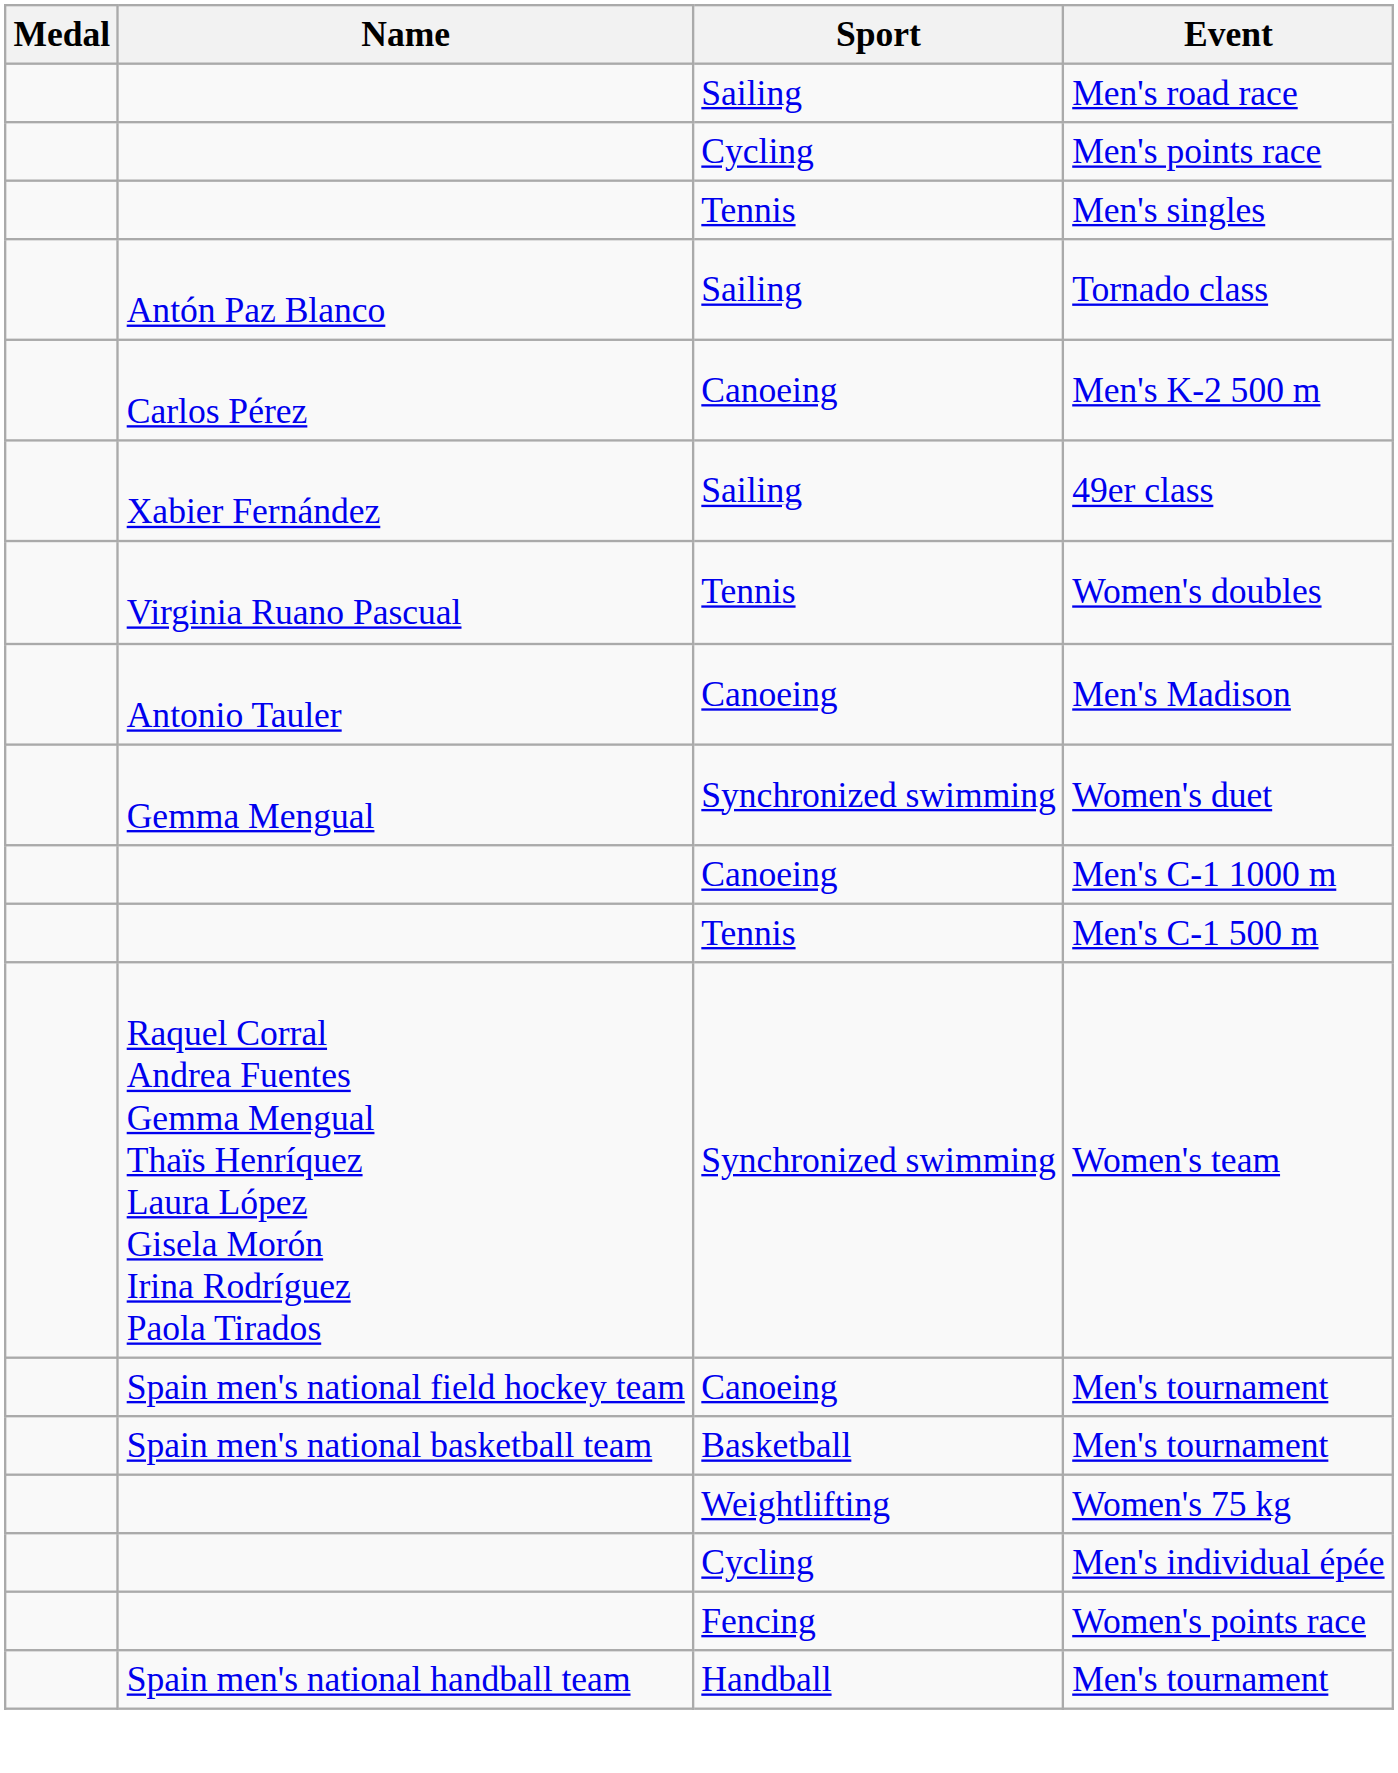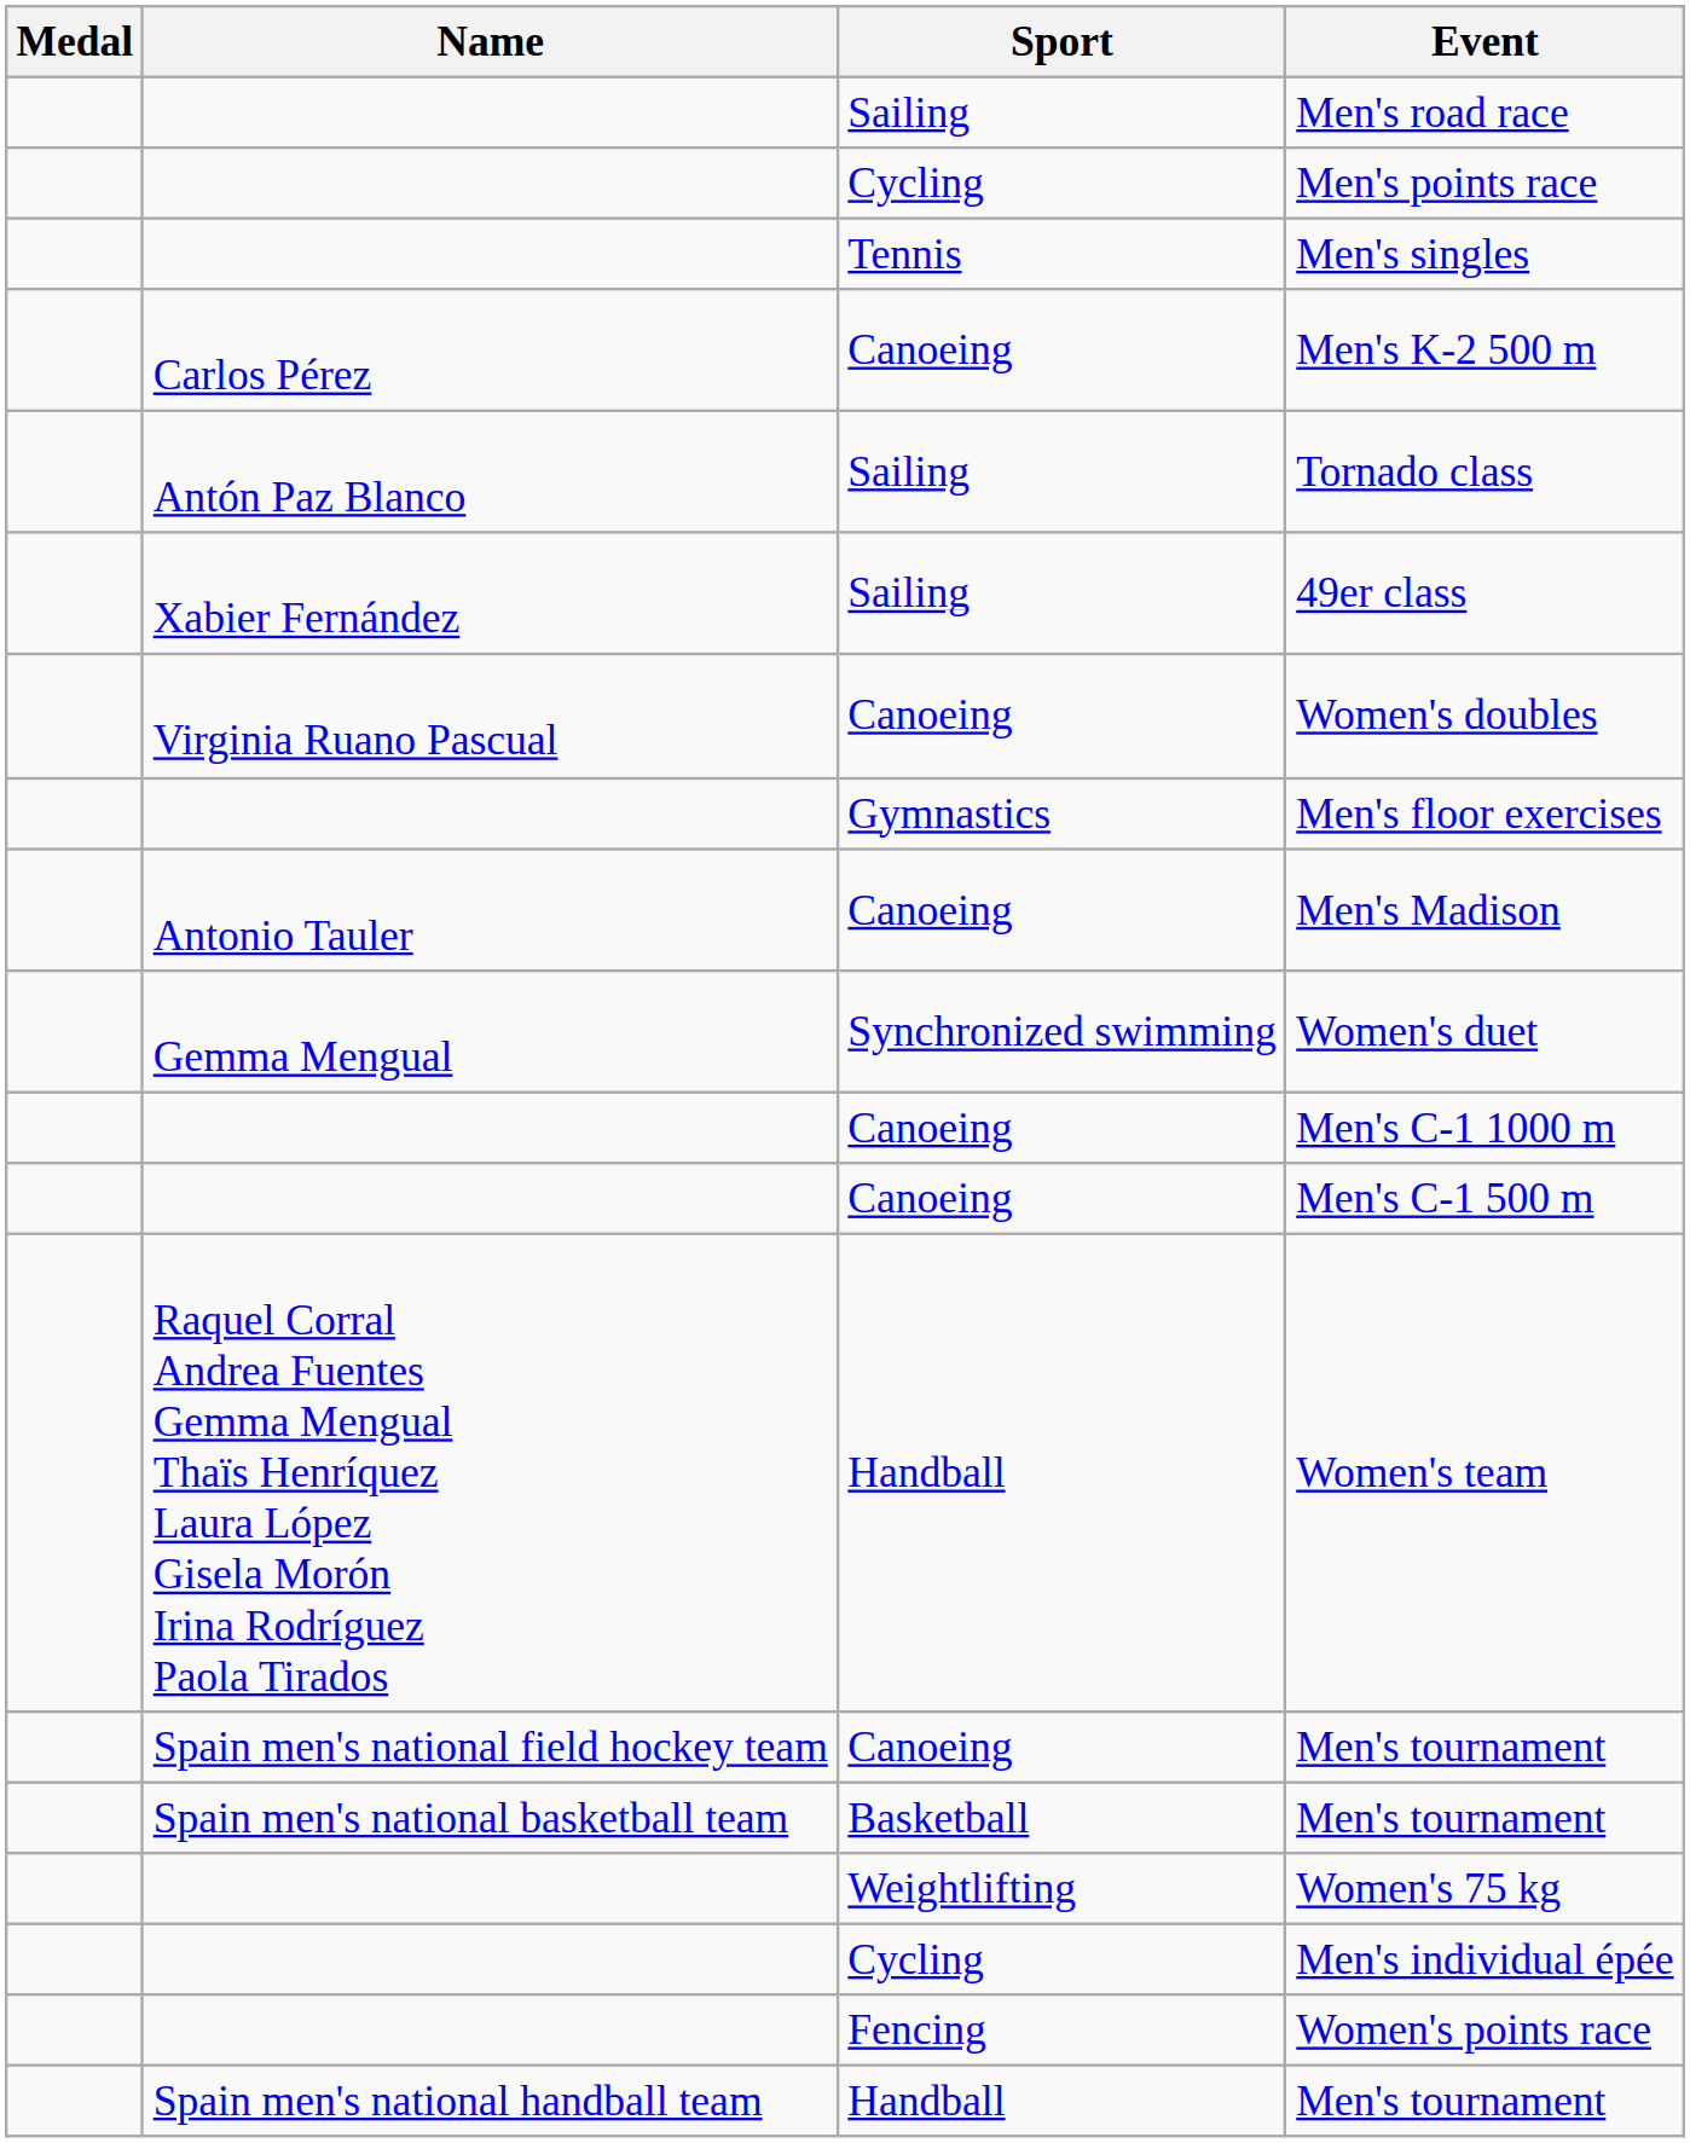rows swapped: Tornado class <-> Men's K-2 500 m
Women's doubles | Sport: Tennis -> Canoeing
+ row: Gymnastics | Men's floor exercises
Men's C-1 500 m | Sport: Tennis -> Canoeing
Women's team | Sport: Synchronized swimming -> Handball
